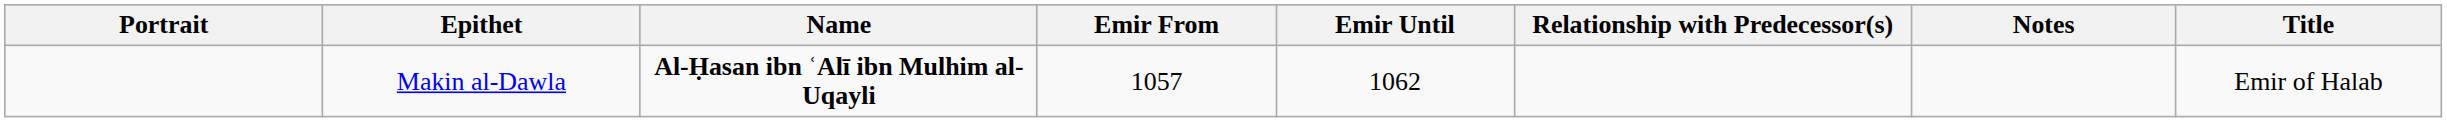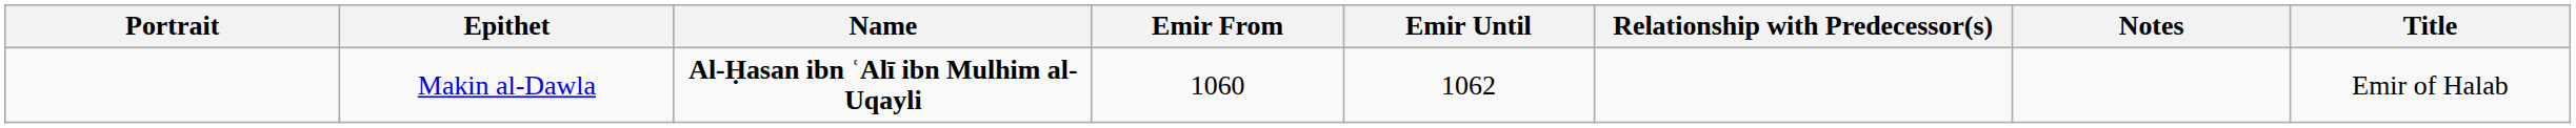Makin al-Dawla | Emir From: 1057 -> 1060
